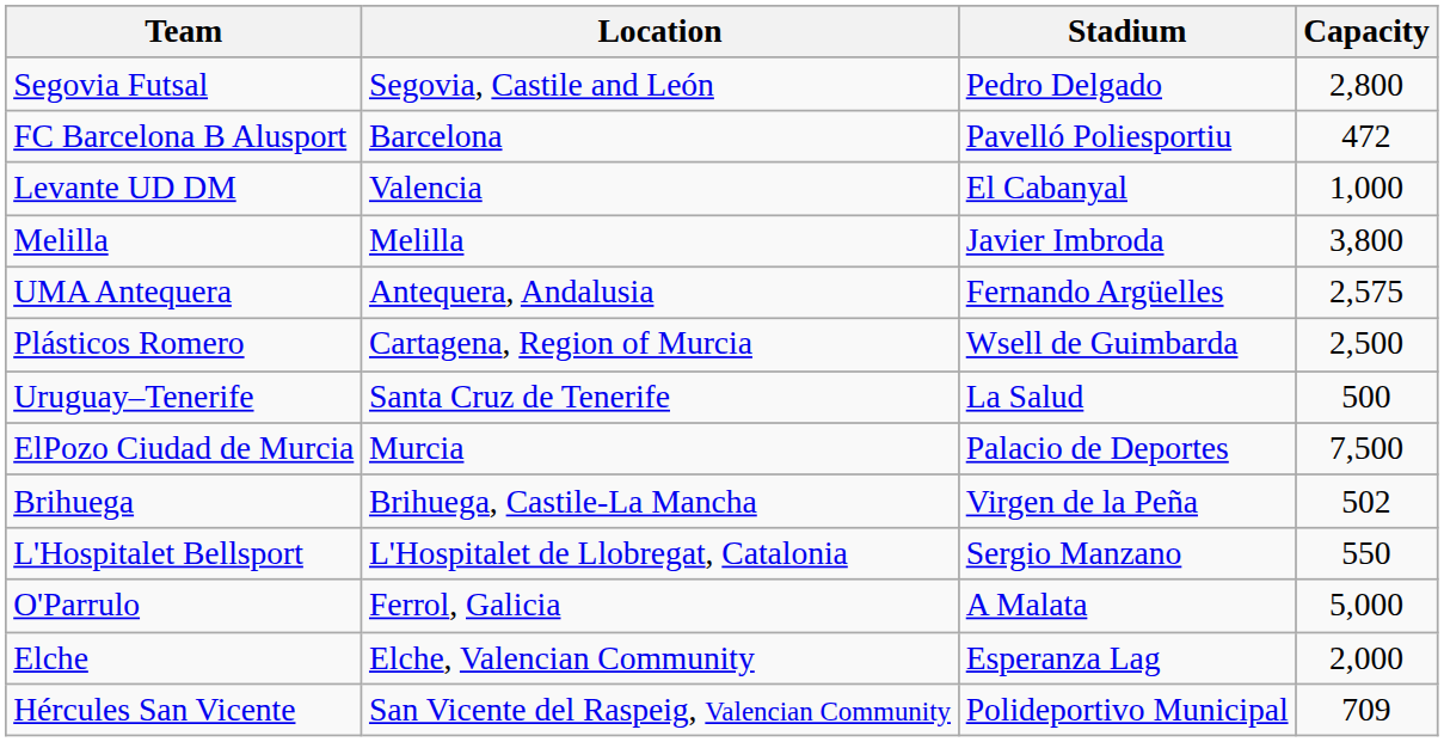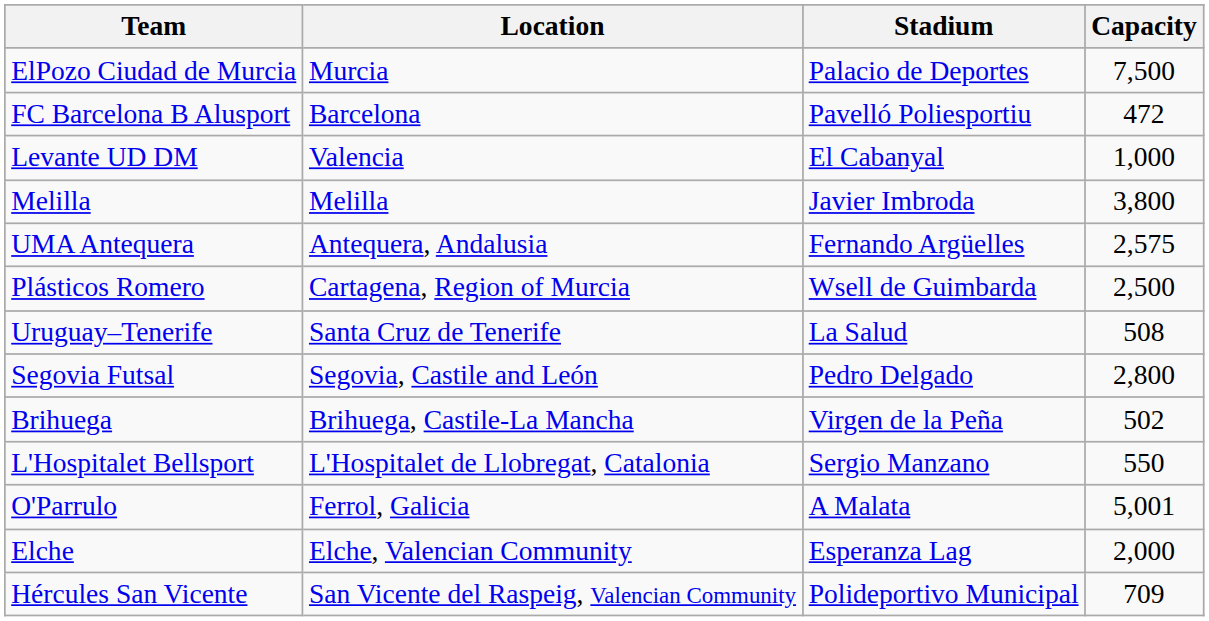rows swapped: ElPozo Ciudad de Murcia <-> Segovia Futsal
Uruguay–Tenerife | Capacity: 500 -> 508
O'Parrulo | Capacity: 5,000 -> 5,001
